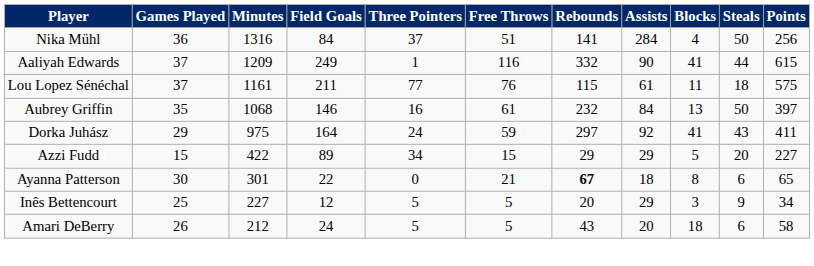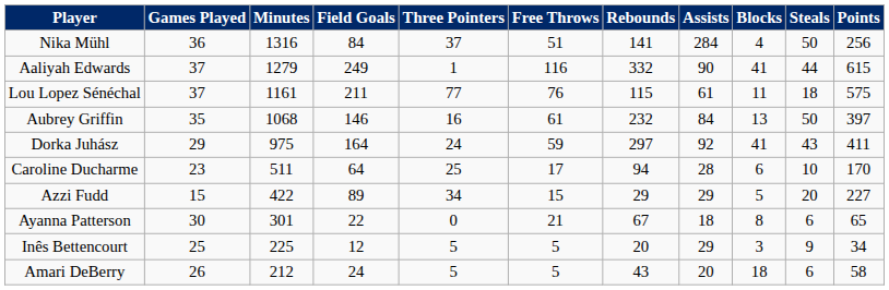Aaliyah Edwards | Minutes: 1209 -> 1279
+ row: Caroline Ducharme | 23 | 511 | 64 | 25 | 17 | 94 | 28 | 6 | 10 | 170
Ayanna Patterson | Rebounds: bold -> normal
Inês Bettencourt | Minutes: 227 -> 225
